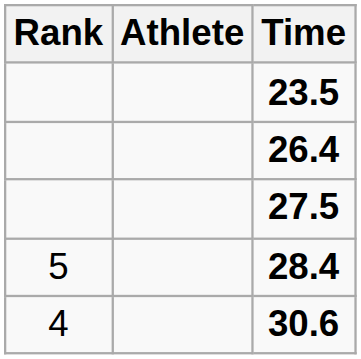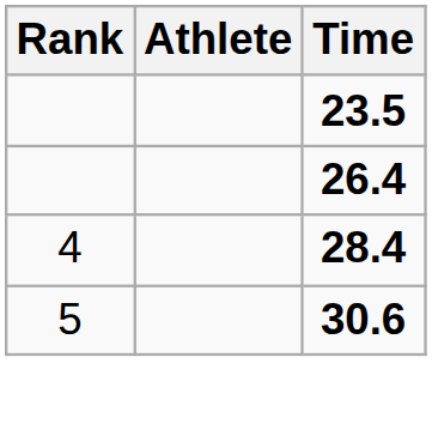- row: 27.5
28.4 | Rank: 5 -> 4
30.6 | Rank: 4 -> 5
